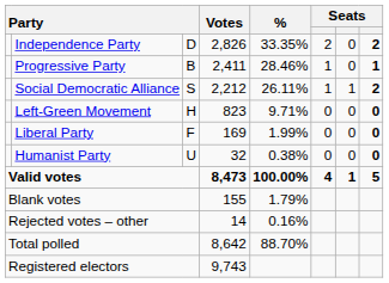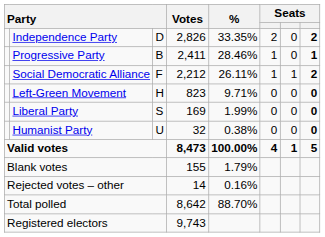Social Democratic Alliance | column 3: S -> F
Liberal Party | column 3: F -> S
